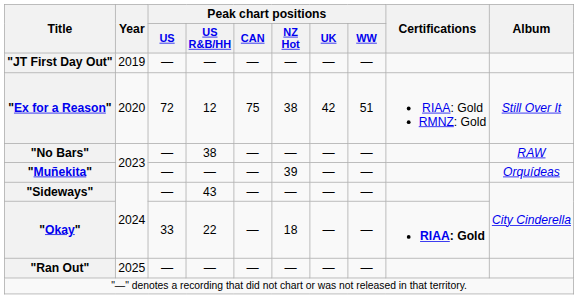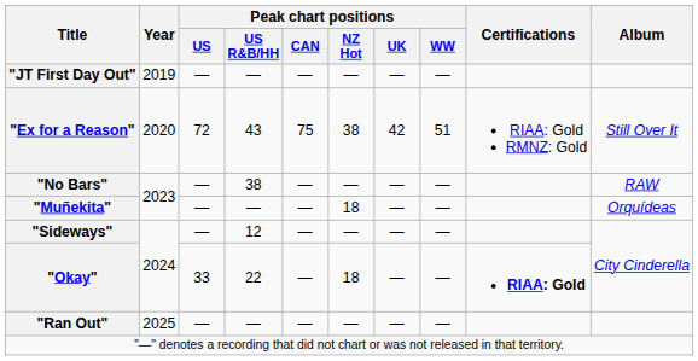"Ex for a Reason" | Peak chart positions / US R&B/HH: 12 -> 43
"Muñekita" | Peak chart positions / NZ Hot: 39 -> 18
"Sideways" | Peak chart positions / US R&B/HH: 43 -> 12
